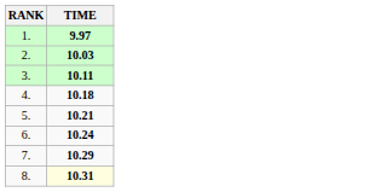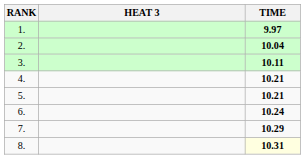+ column: HEAT 3
2. | TIME: 10.03 -> 10.04
4. | TIME: 10.18 -> 10.21
